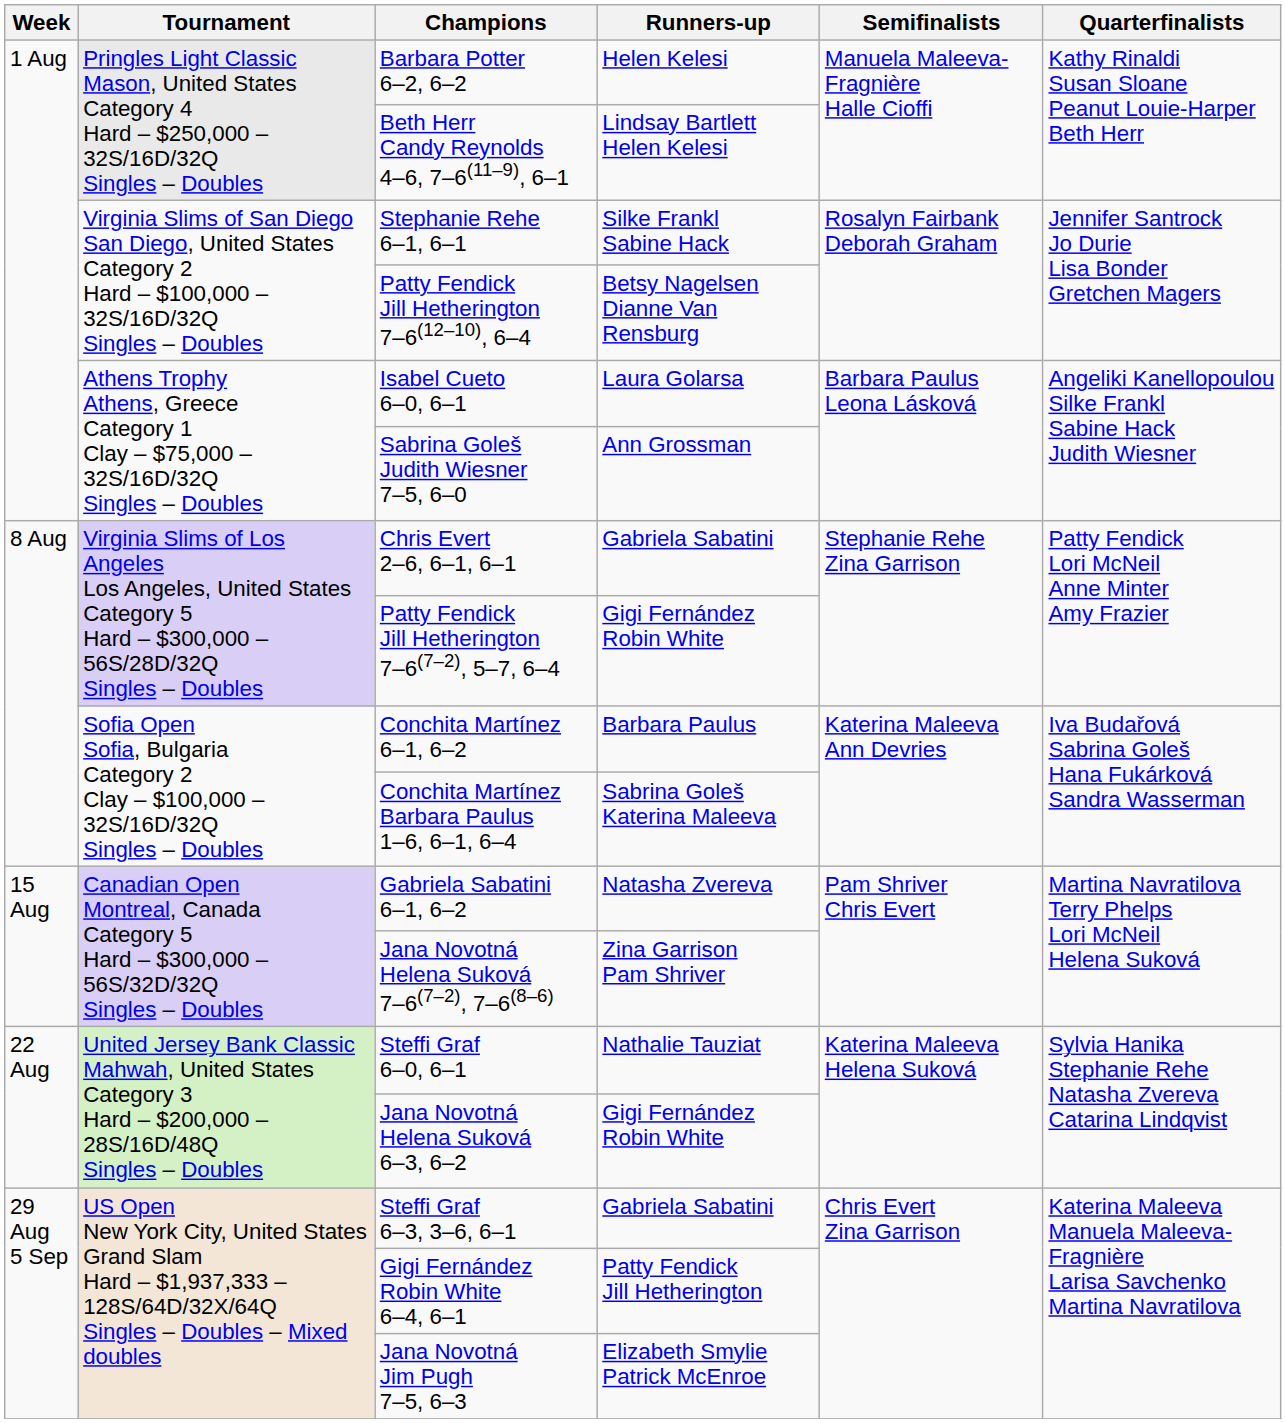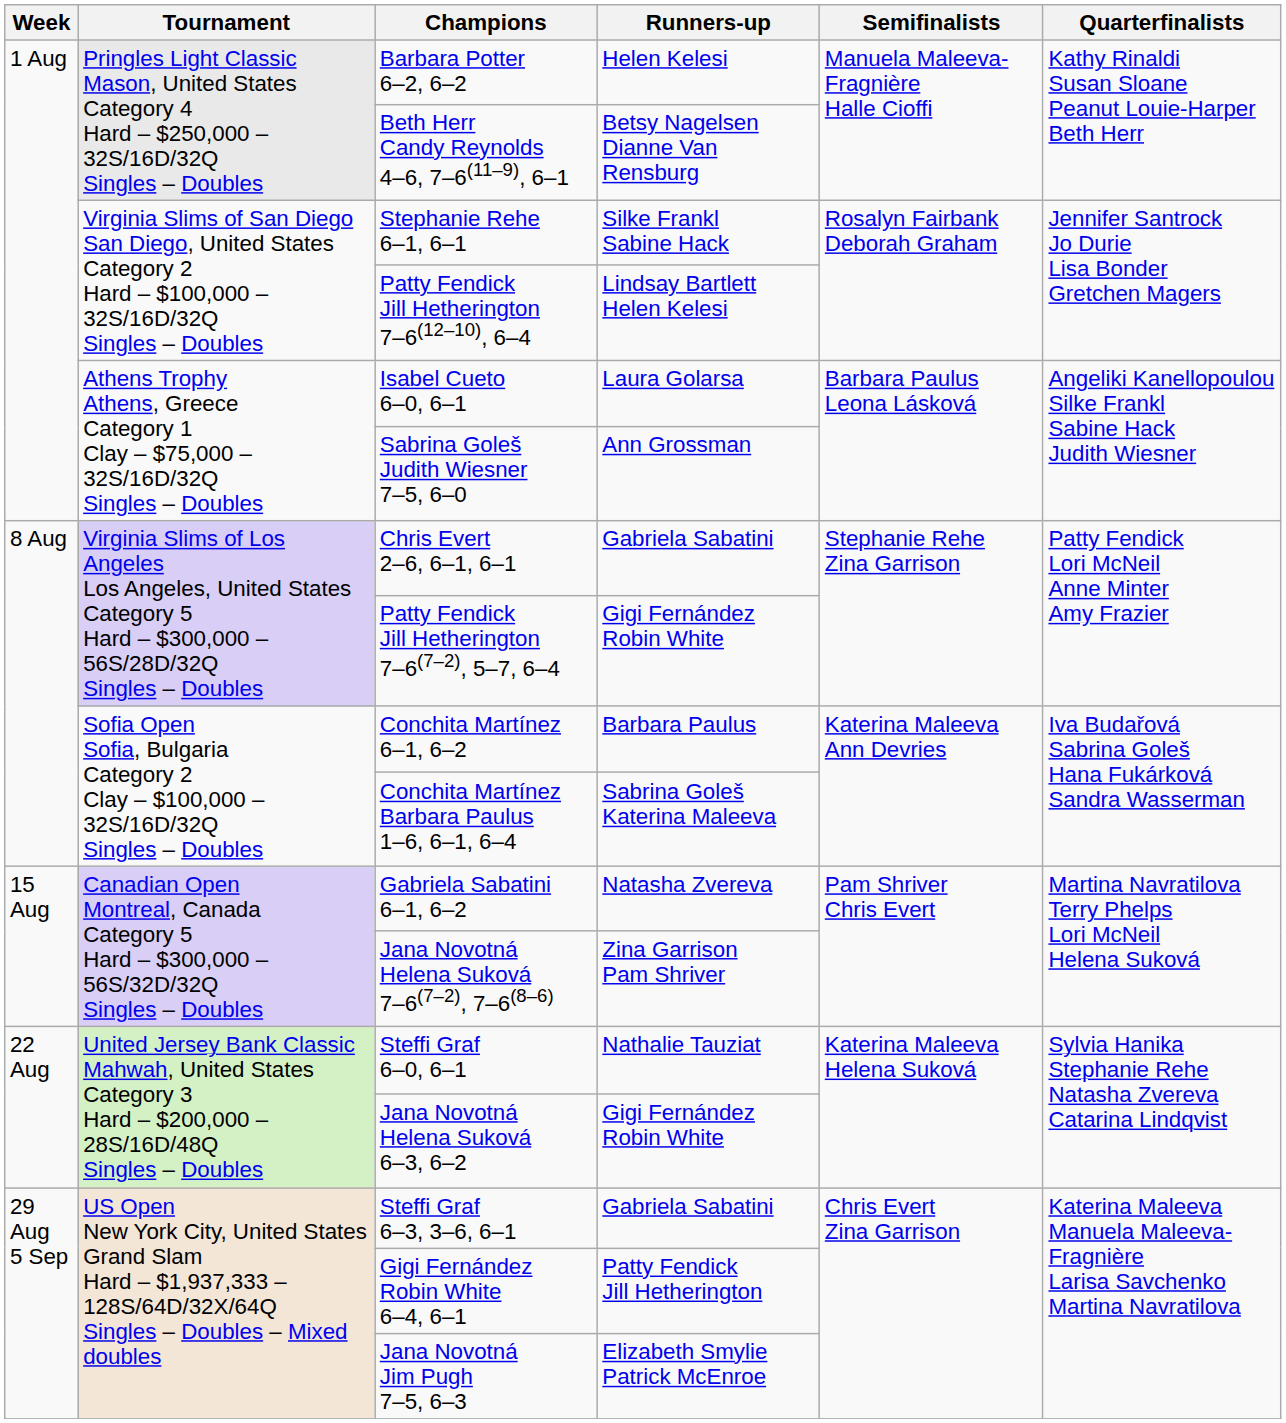Beth Herr Candy Reynolds 4–6, 7–6(11–9), 6–1 | Runners-up: Lindsay Bartlett Helen Kelesi -> Betsy Nagelsen Dianne Van Rensburg
Patty Fendick Jill Hetherington 7–6(12–10), 6–4 | Runners-up: Betsy Nagelsen Dianne Van Rensburg -> Lindsay Bartlett Helen Kelesi
